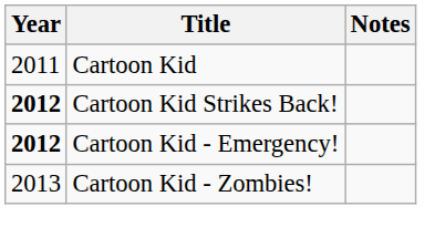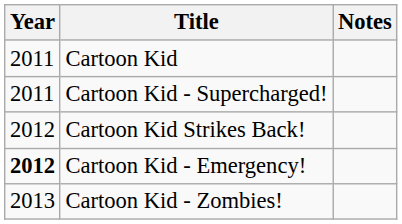+ row: 2011 | Cartoon Kid - Supercharged!
Cartoon Kid Strikes Back! | Year: bold -> normal
